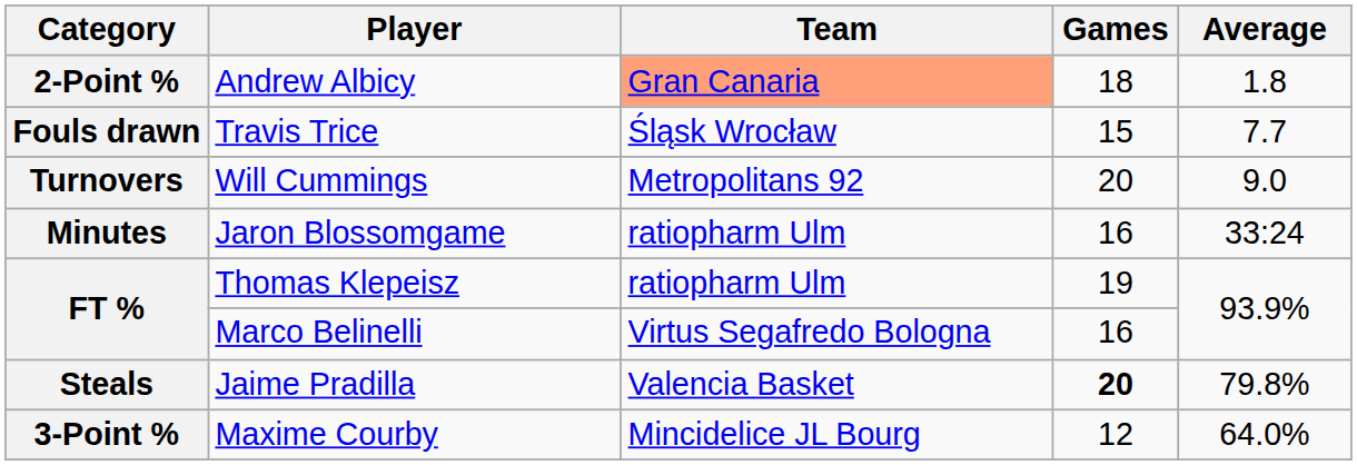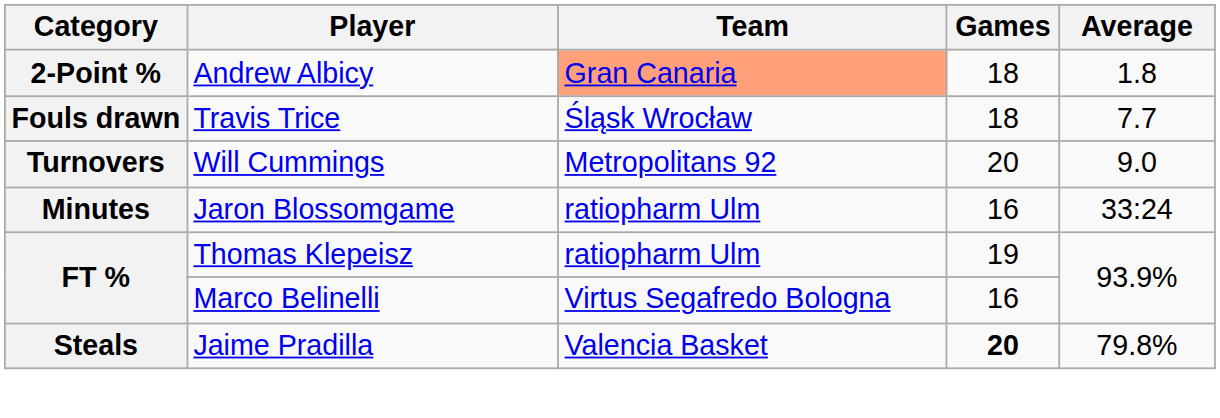Travis Trice | Games: 15 -> 18
- row: 3-Point % | Maxime Courby | Mincidelice JL Bourg | 12 | 64.0%
